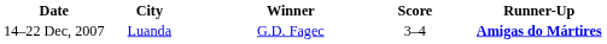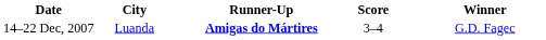columns swapped: Winner <-> Runner-Up
